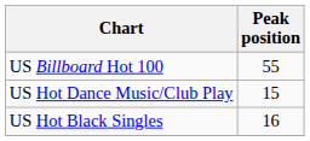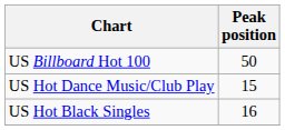US Billboard Hot 100 | Peak position: 55 -> 50
